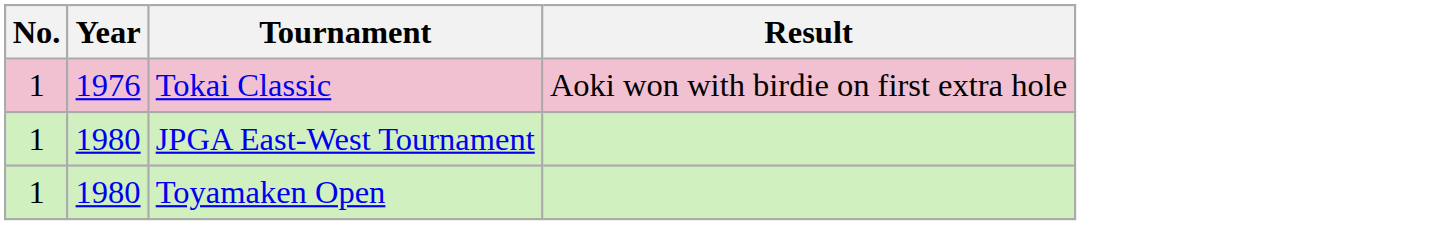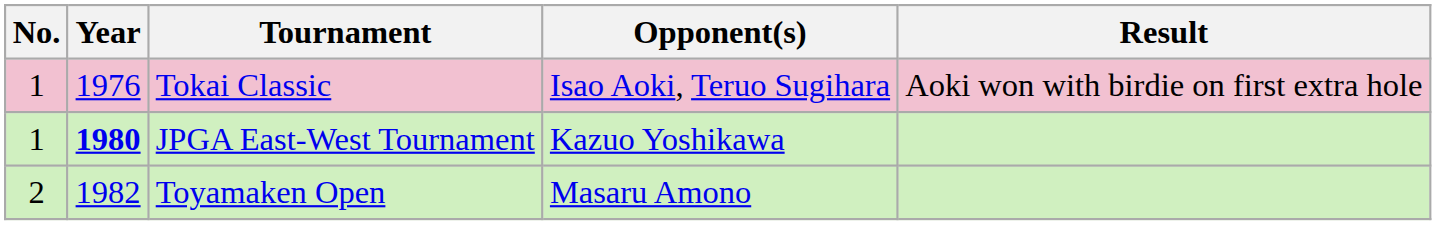+ column: Opponent(s) | Isao Aoki, Teruo Sugihara | Kazuo Yoshikawa | Masaru Amono
JPGA East-West Tournament | Year: normal -> bold
Toyamaken Open | No.: 1 -> 2
Toyamaken Open | Year: 1980 -> 1982
